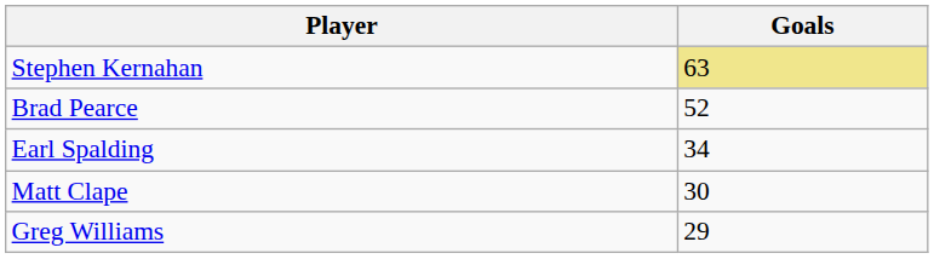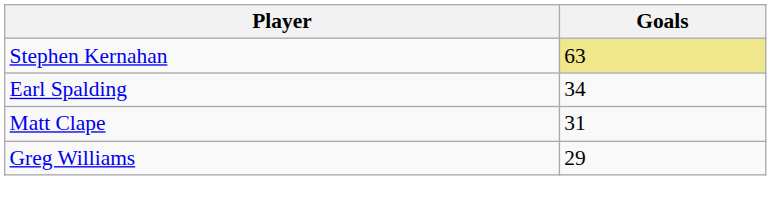- row: Brad Pearce | 52
Matt Clape | Goals: 30 -> 31
